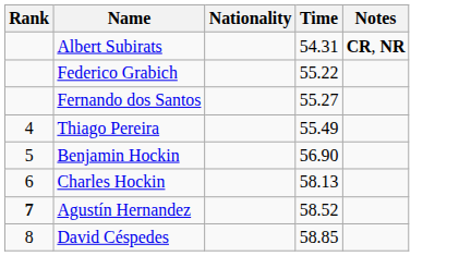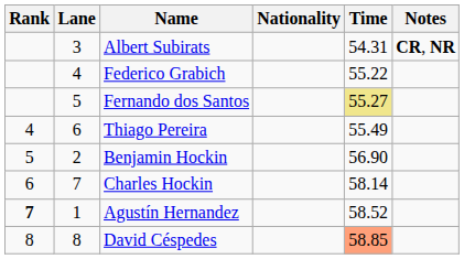+ column: Lane | 3 | 4 | 5 | 6 | 2 | 7 | 1 | 8
Fernando dos Santos | Time: no background -> khaki background
Charles Hockin | Time: 58.13 -> 58.14
David Céspedes | Time: no background -> lightsalmon background
